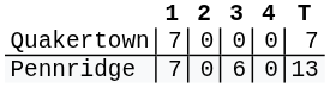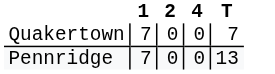- column: 3 | 0 | 6
